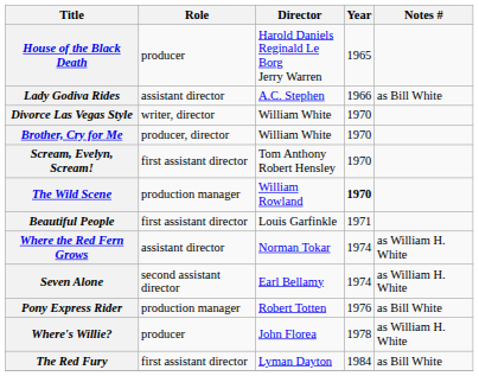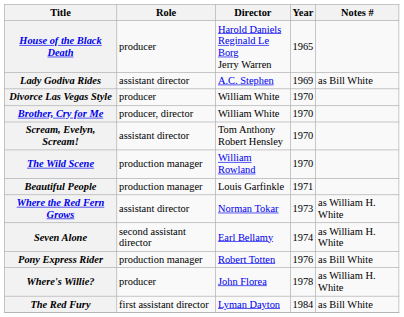Lady Godiva Rides | Year: 1966 -> 1969
Divorce Las Vegas Style | Role: writer, director -> producer
Scream, Evelyn, Scream! | Role: first assistant director -> assistant director
The Wild Scene | Year: bold -> normal
Beautiful People | Role: first assistant director -> production manager
Where the Red Fern Grows | Year: 1974 -> 1973
